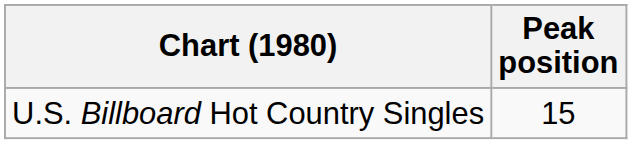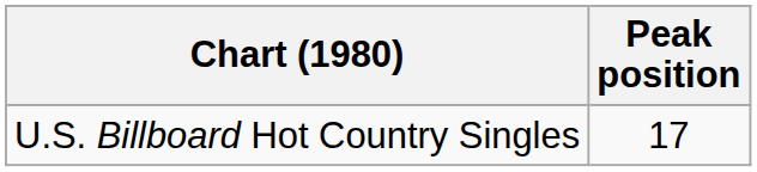U.S. Billboard Hot Country Singles | Peak position: 15 -> 17
